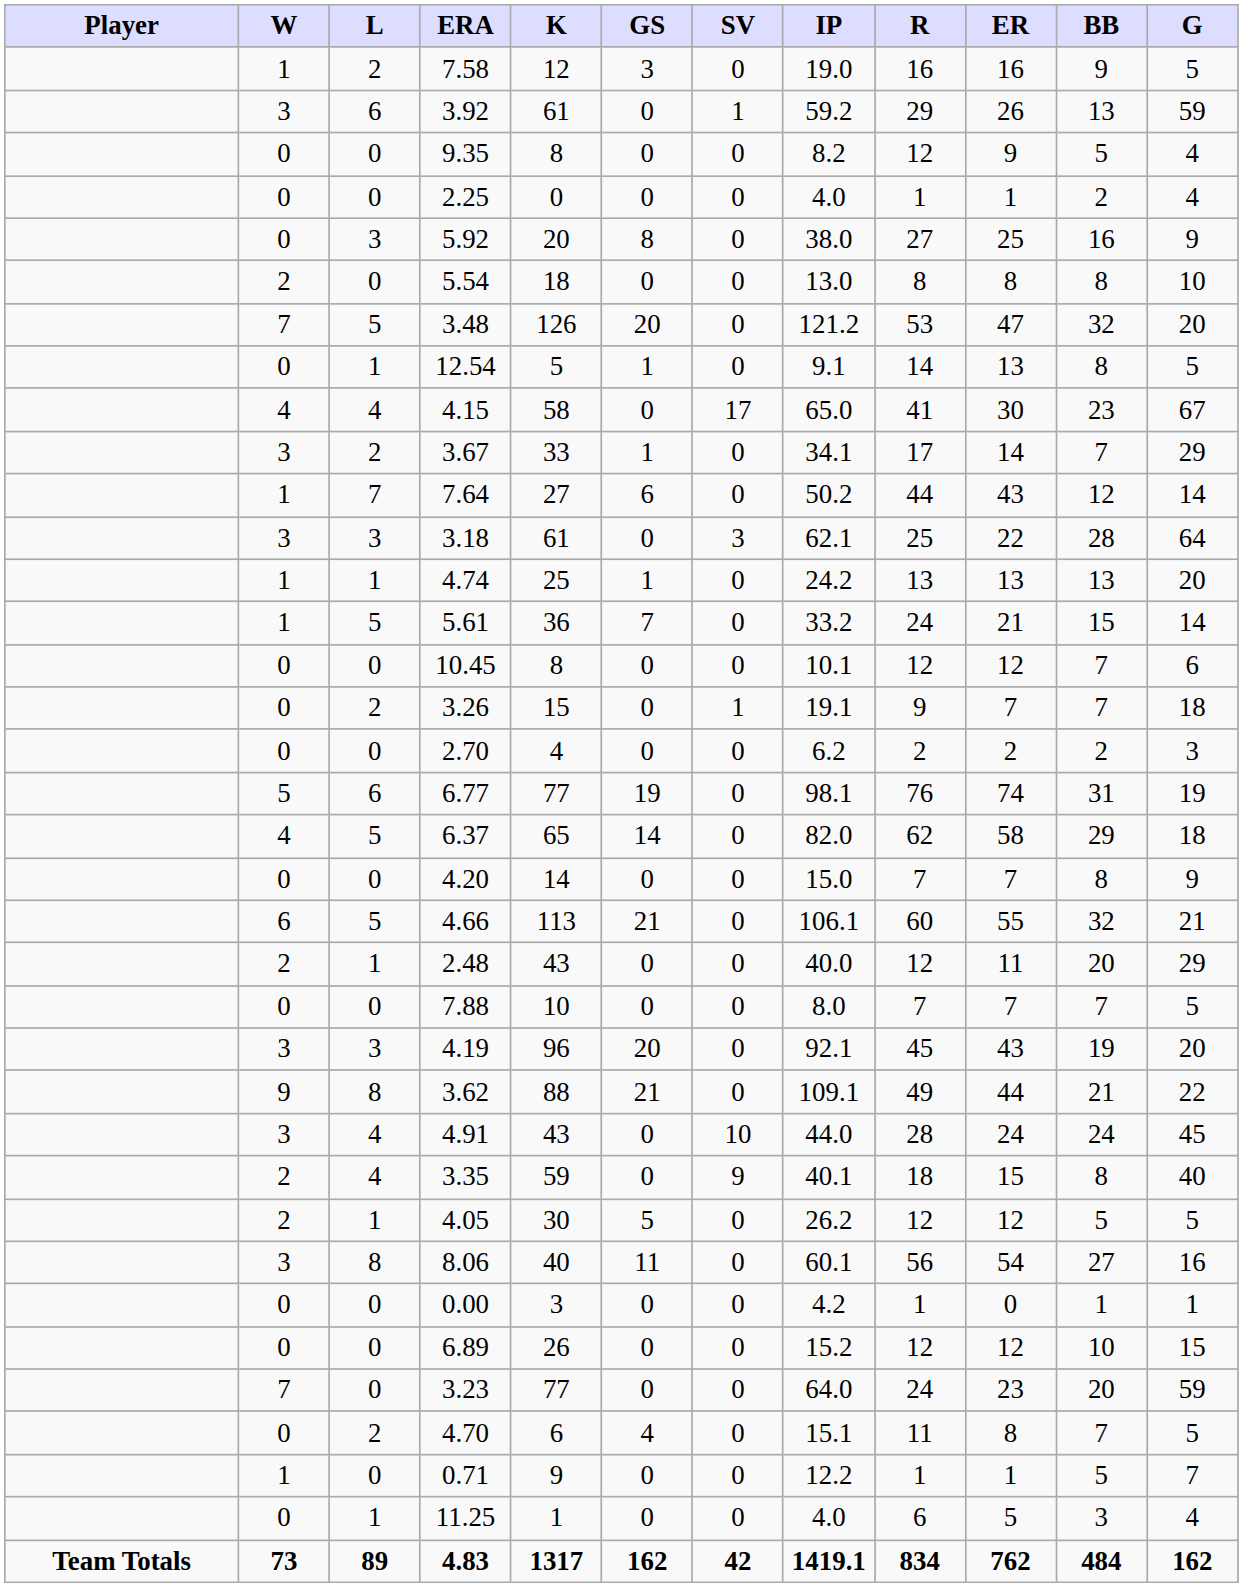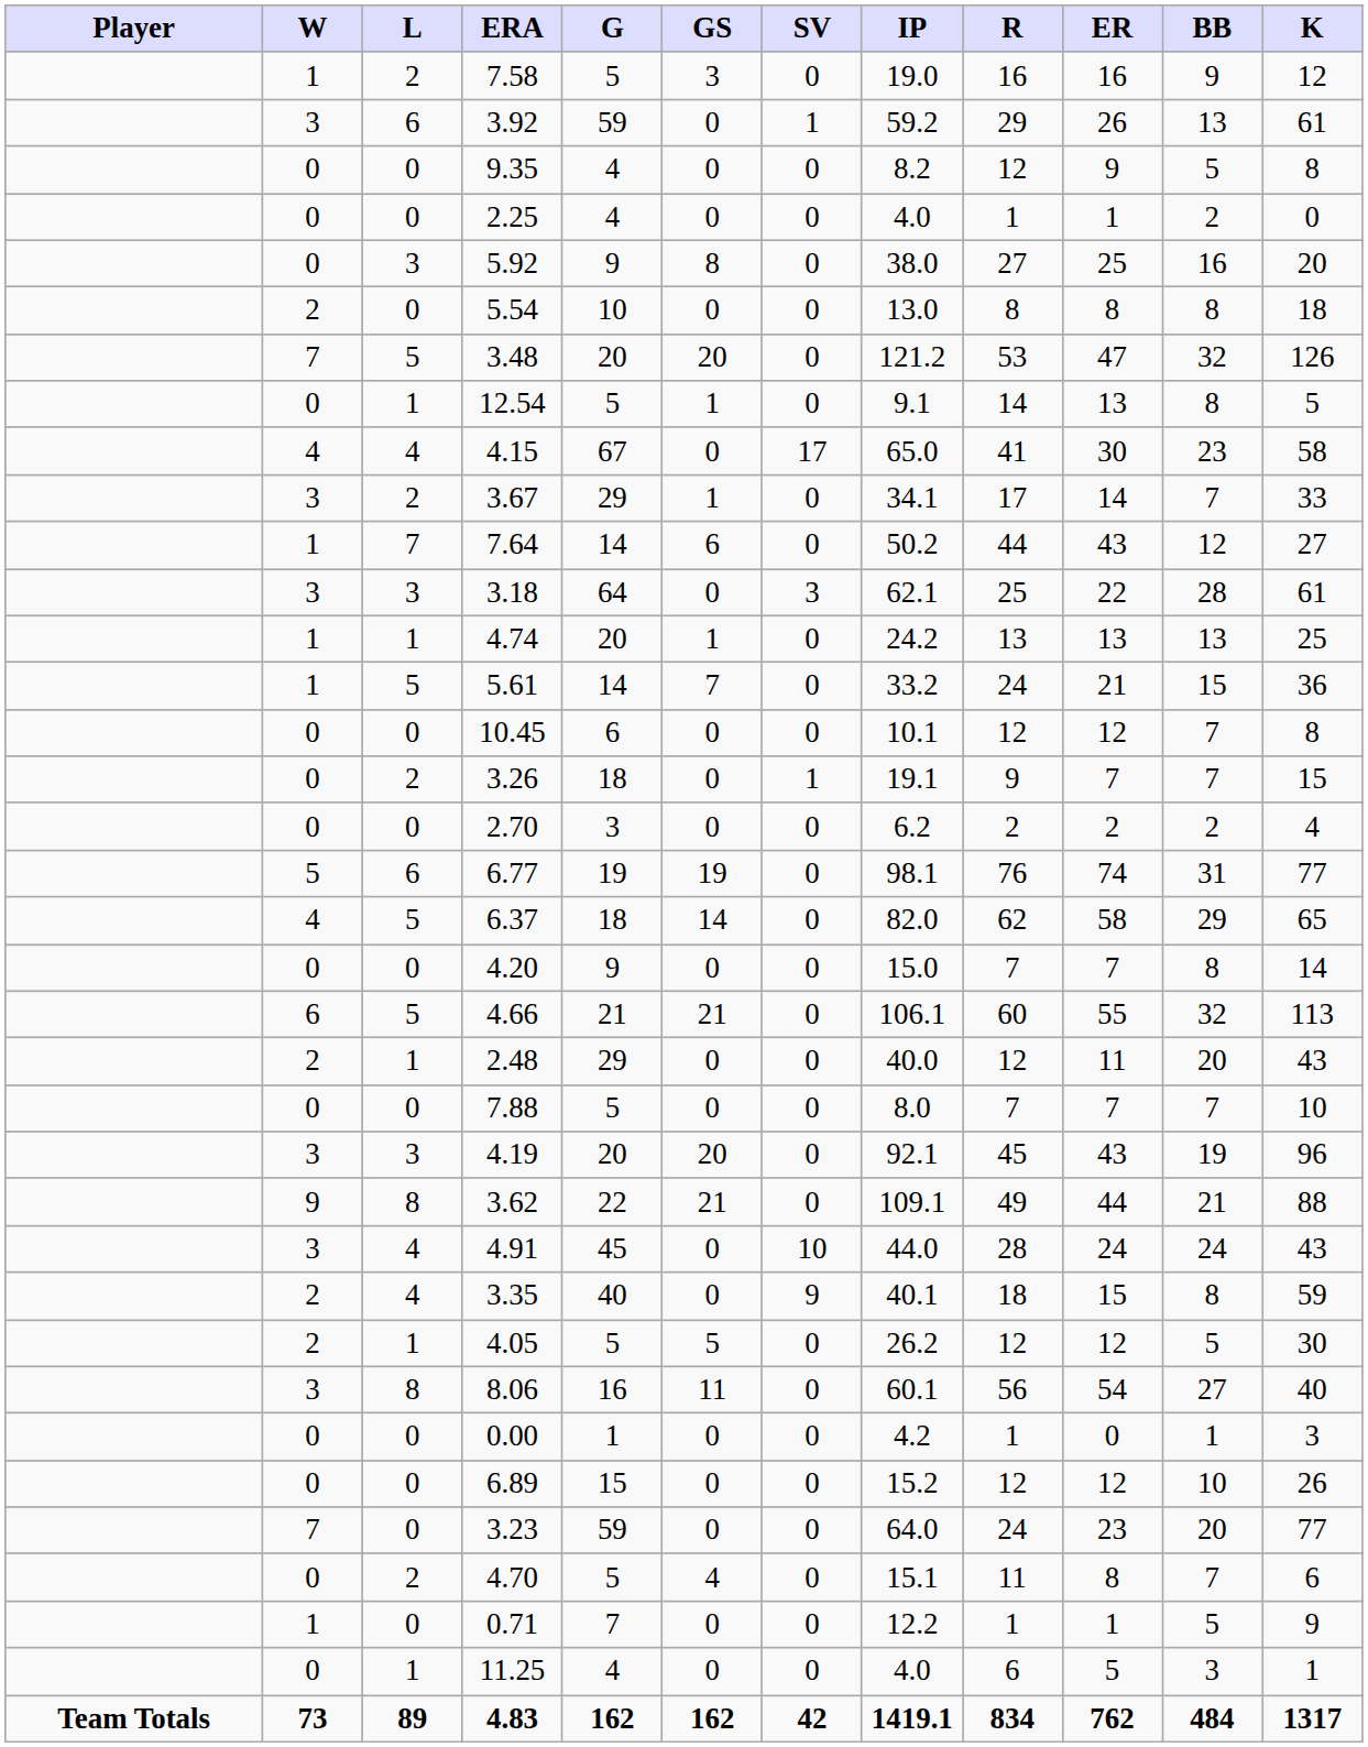columns swapped: G <-> K
